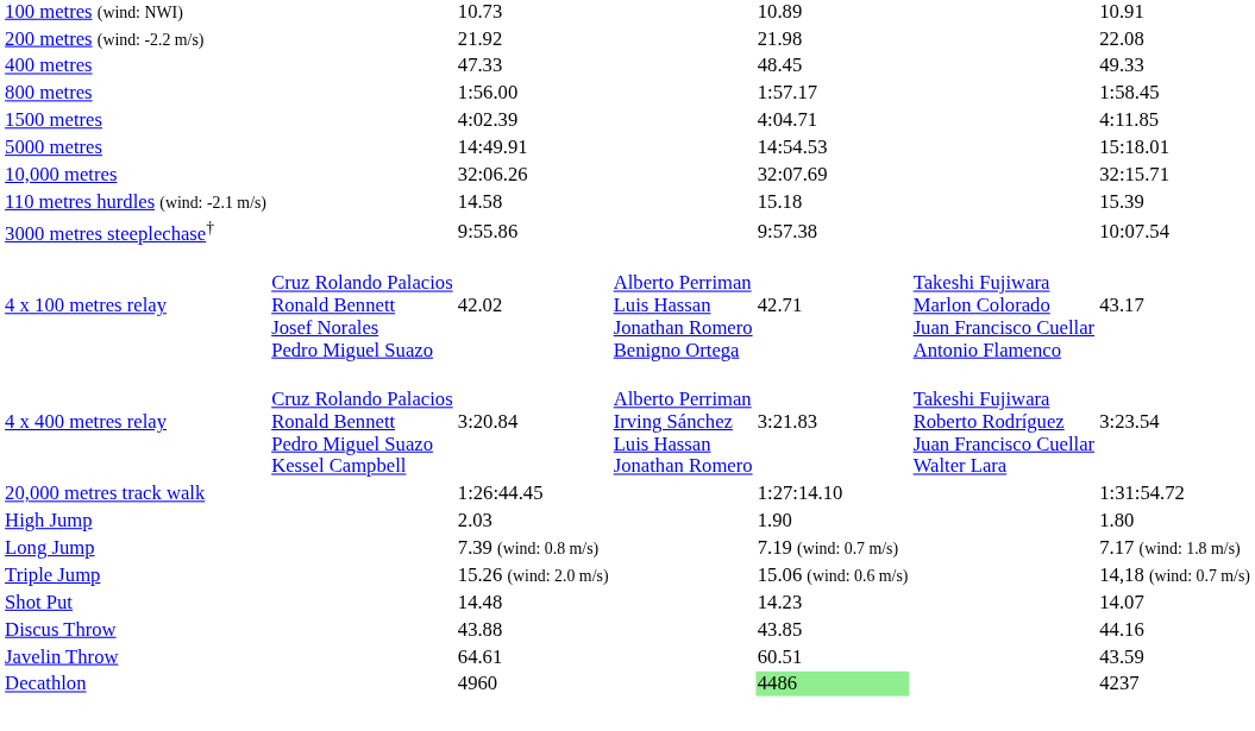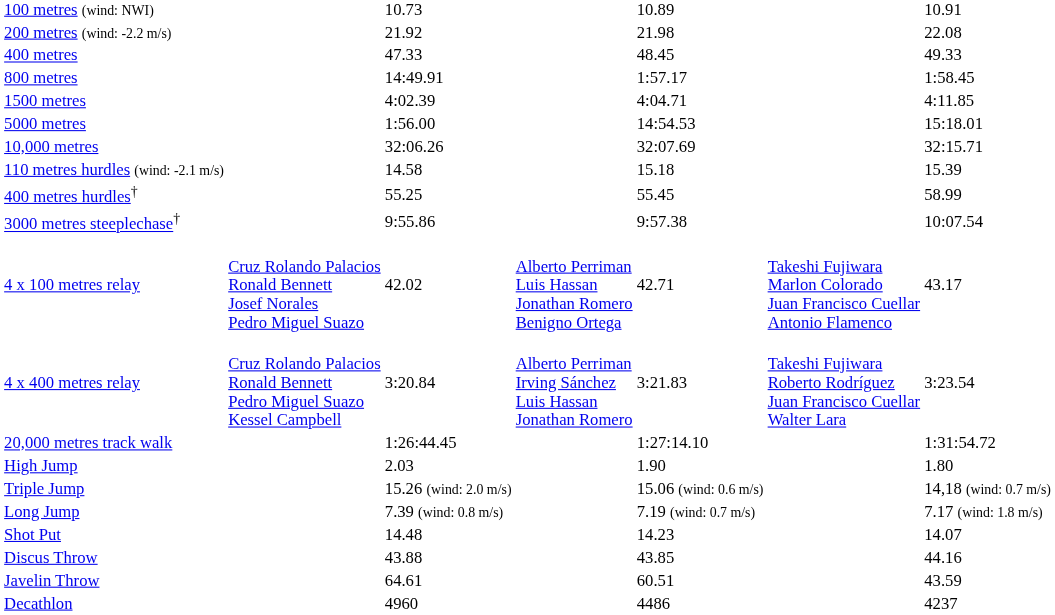800 metres | column 3: 1:56.00 -> 14:49.91
5000 metres | column 3: 14:49.91 -> 1:56.00
+ row: 400 metres hurdles† | 55.25 | 55.45 | 58.99
rows swapped: Long Jump <-> Triple Jump
Decathlon | column 5: lightgreen background -> no background
